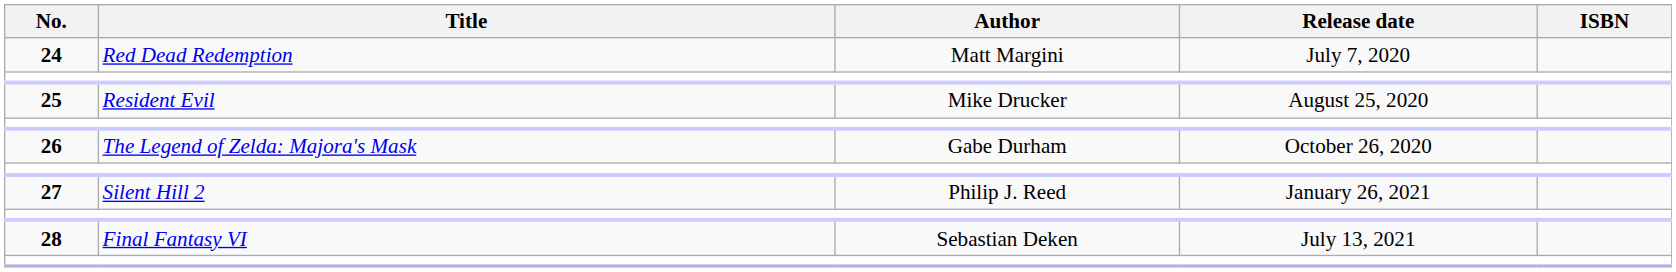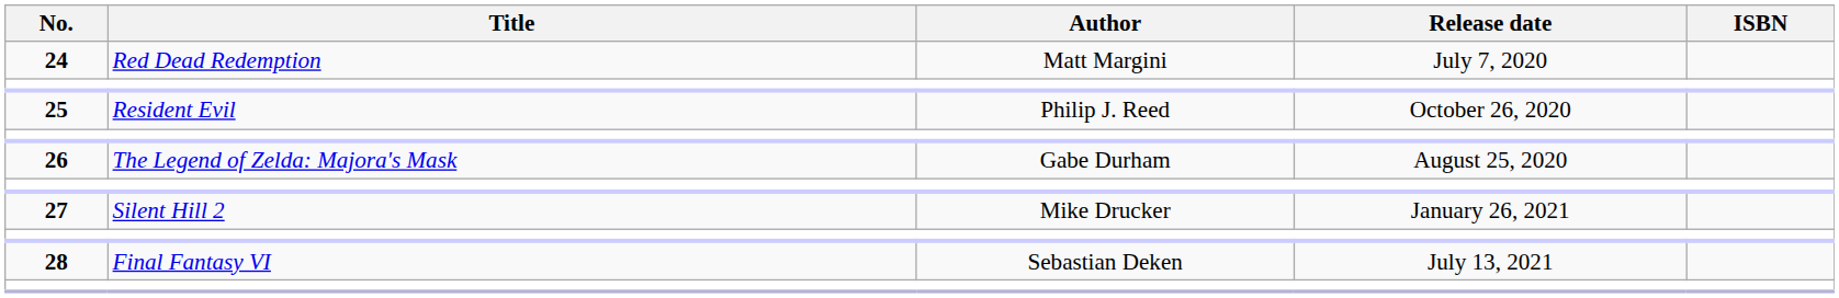25 | Author: Mike Drucker -> Philip J. Reed
25 | Release date: August 25, 2020 -> October 26, 2020
26 | Release date: October 26, 2020 -> August 25, 2020
27 | Author: Philip J. Reed -> Mike Drucker
